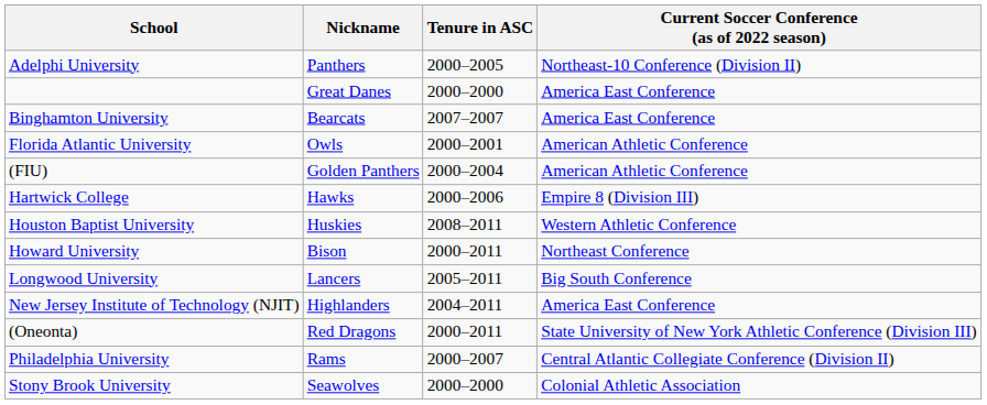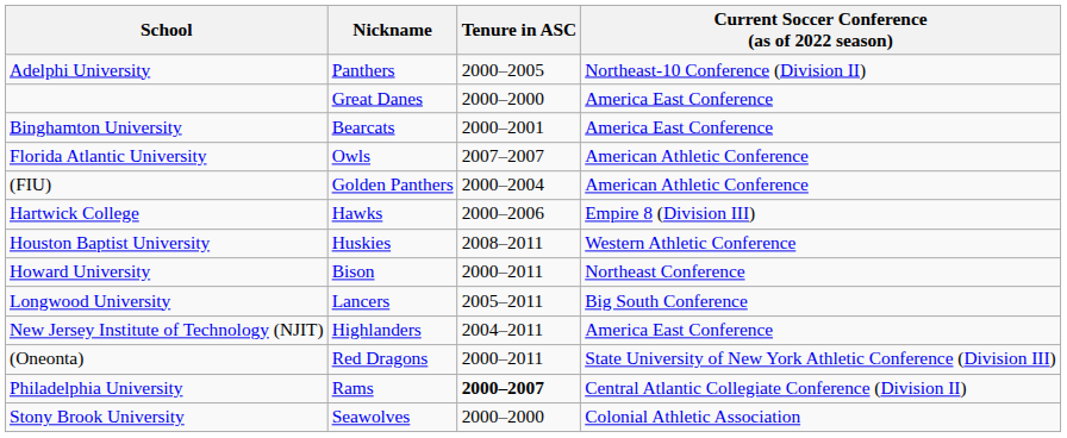Binghamton University | Tenure in ASC: 2007–2007 -> 2000–2001
Florida Atlantic University | Tenure in ASC: 2000–2001 -> 2007–2007
Philadelphia University | Tenure in ASC: normal -> bold
